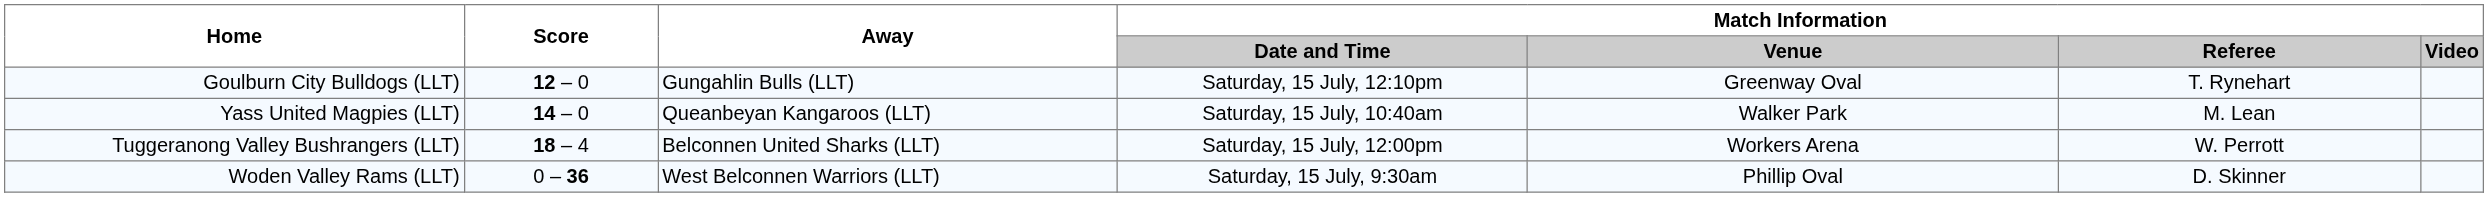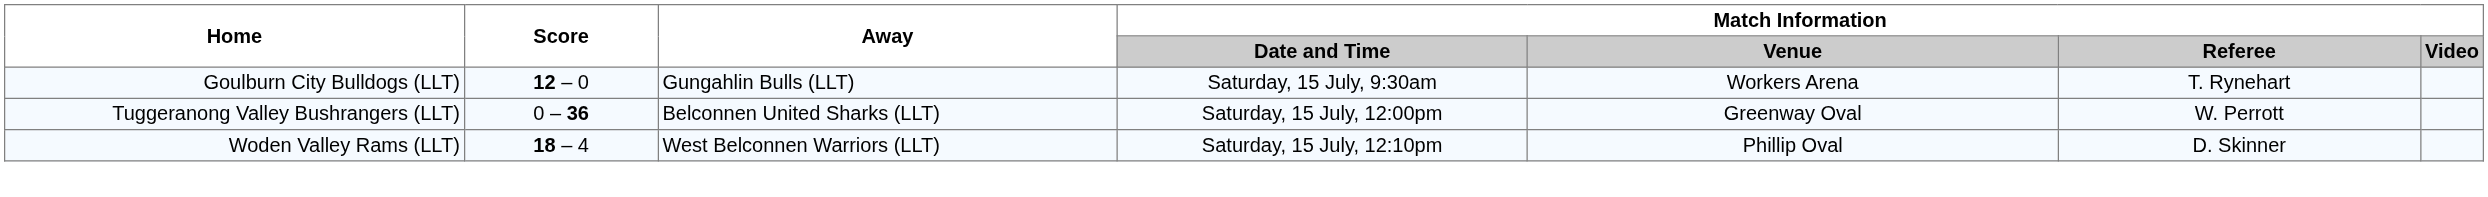Goulburn City Bulldogs (LLT) | Match Information / Date and Time: Saturday, 15 July, 12:10pm -> Saturday, 15 July, 9:30am
Goulburn City Bulldogs (LLT) | Match Information / Venue: Greenway Oval -> Workers Arena
- row: Yass United Magpies (LLT) | 14 – 0 | Queanbeyan Kangaroos (LLT) | Saturday, 15 July, 10:40am | Walker Park | M. Lean
Tuggeranong Valley Bushrangers (LLT) | Score: 18 – 4 -> 0 – 36
Tuggeranong Valley Bushrangers (LLT) | Match Information / Venue: Workers Arena -> Greenway Oval
Woden Valley Rams (LLT) | Score: 0 – 36 -> 18 – 4
Woden Valley Rams (LLT) | Match Information / Date and Time: Saturday, 15 July, 9:30am -> Saturday, 15 July, 12:10pm
